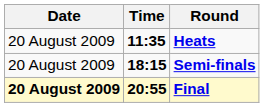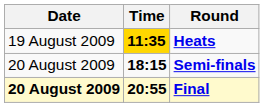Heats | Date: 20 August 2009 -> 19 August 2009
Heats | Time: no background -> gold background
